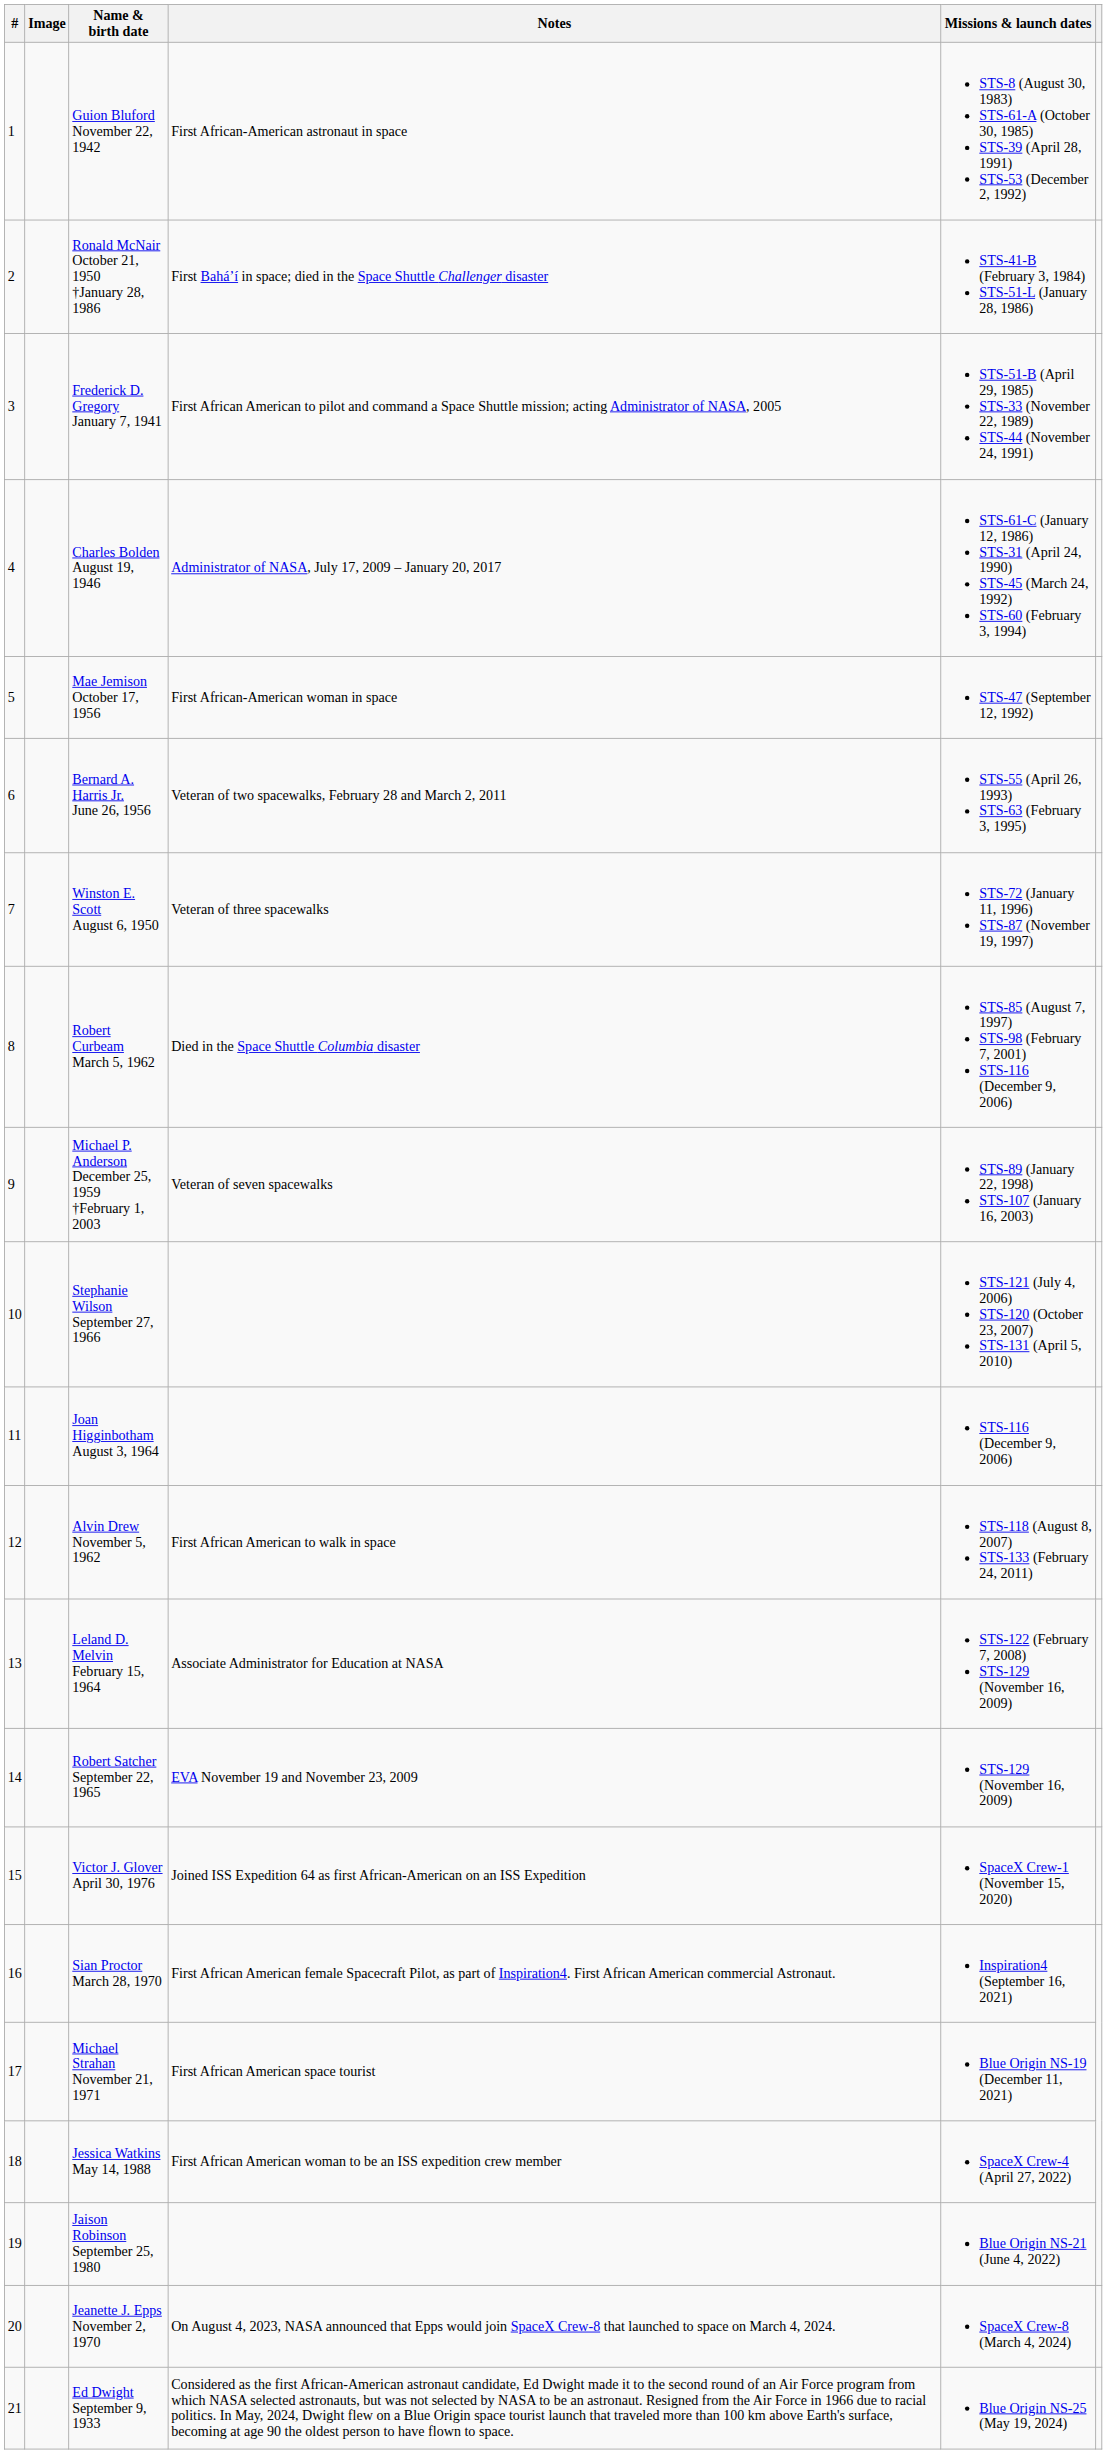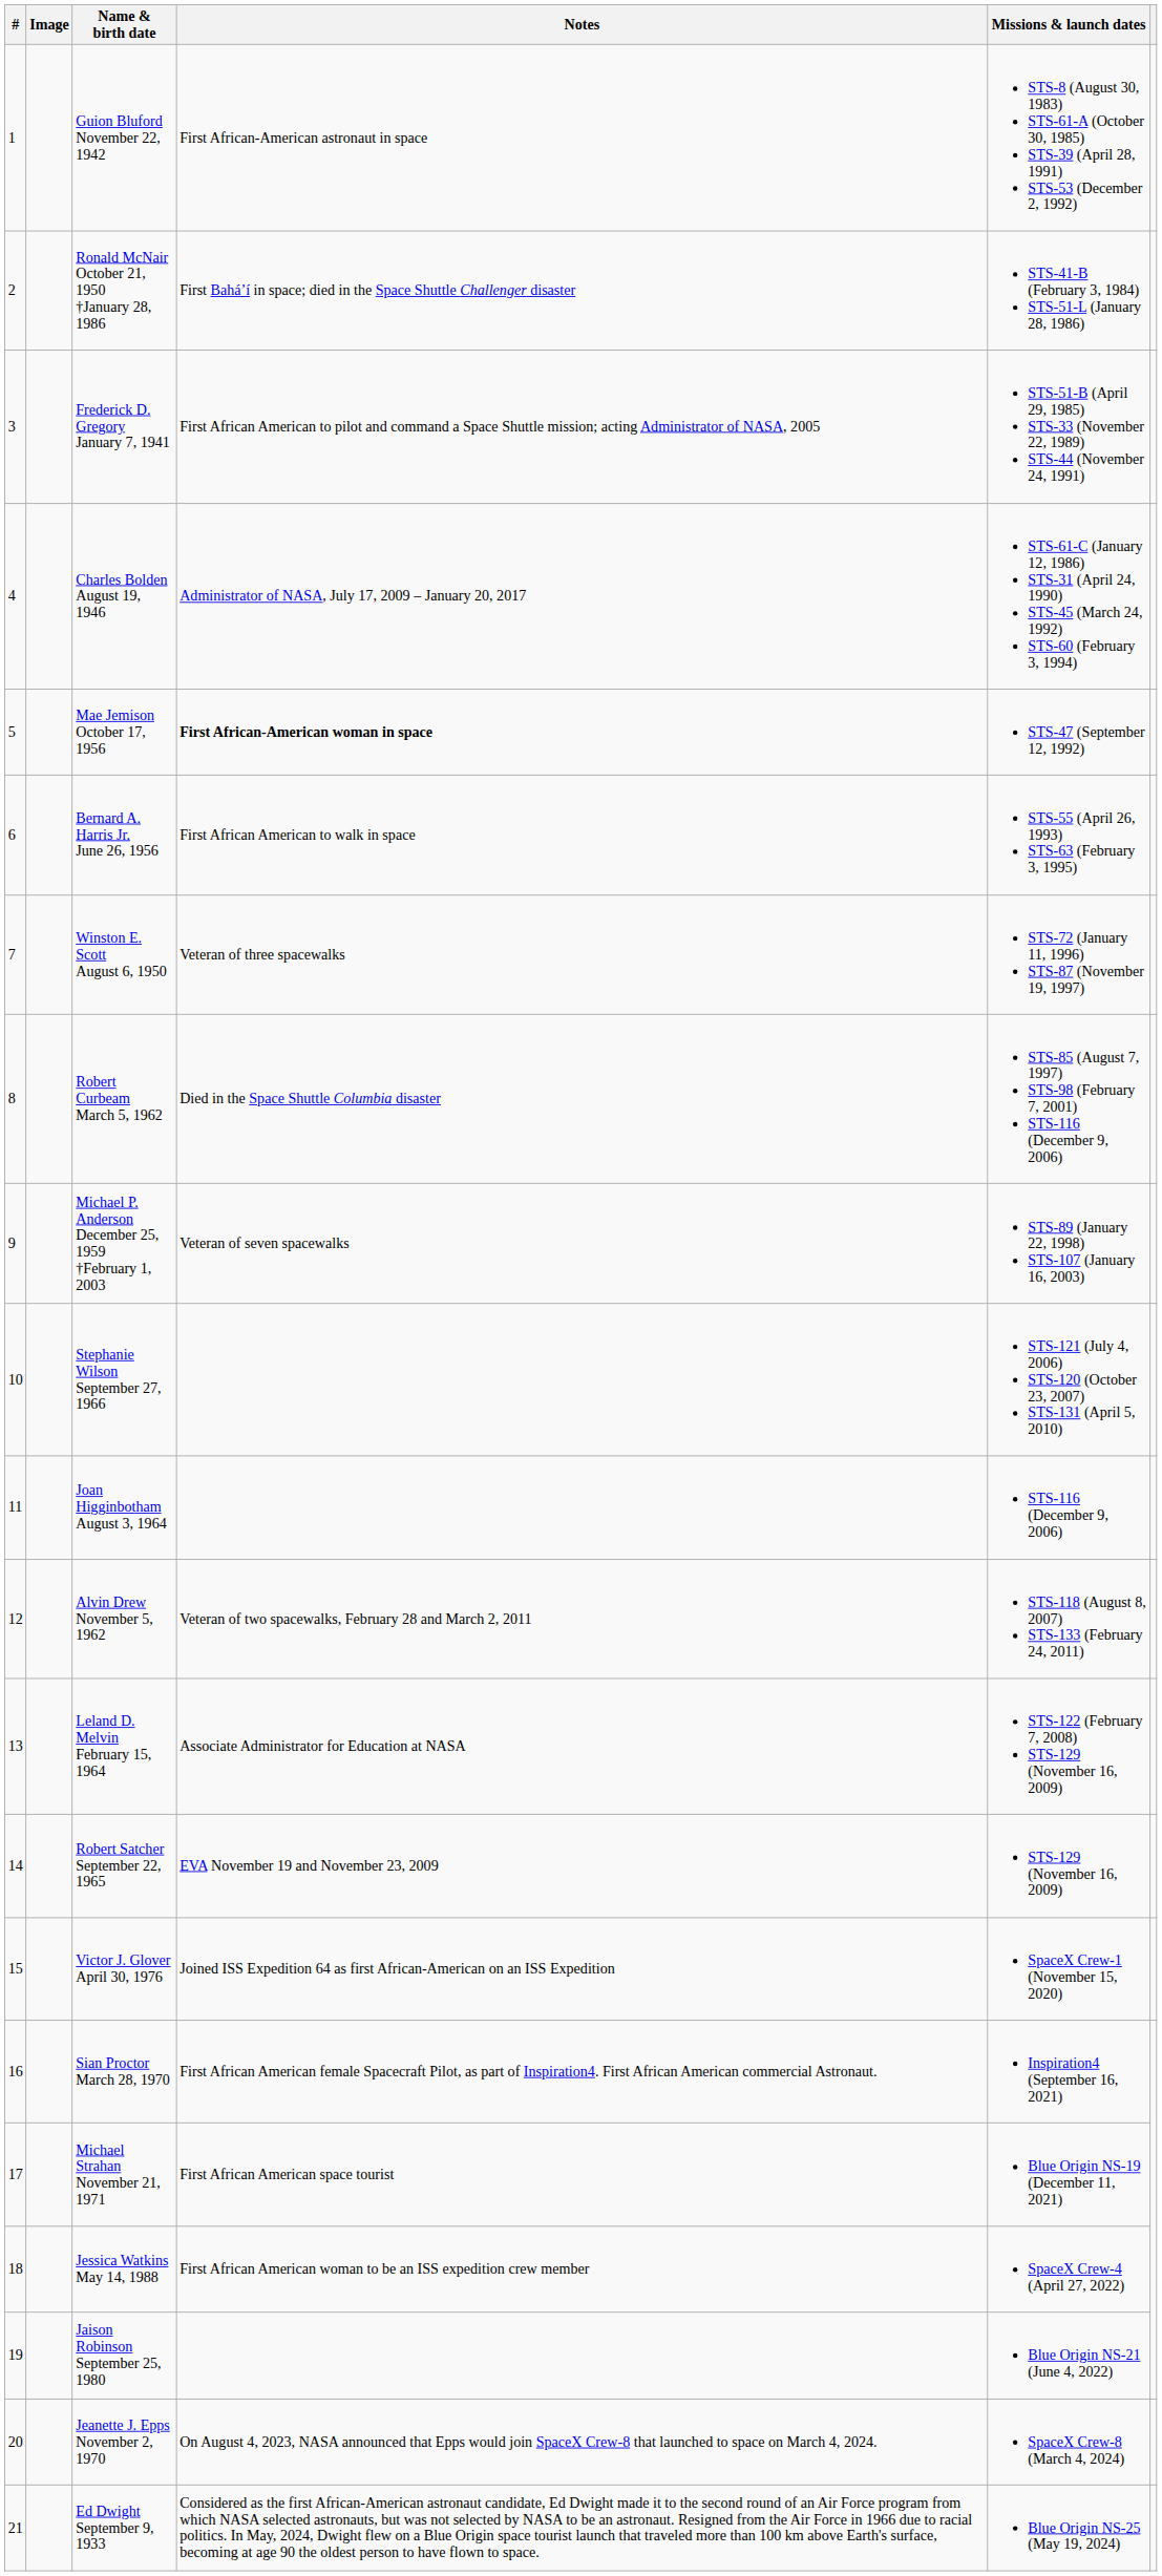Mae Jemison October 17, 1956 | Notes: normal -> bold
Bernard A. Harris Jr. June 26, 1956 | Notes: Veteran of two spacewalks, February 28 and March 2, 2011 -> First African American to walk in space
Alvin Drew November 5, 1962 | Notes: First African American to walk in space -> Veteran of two spacewalks, February 28 and March 2, 2011
